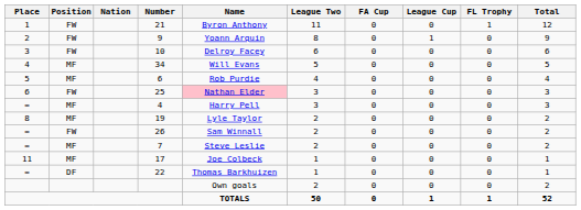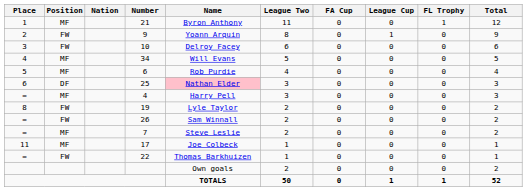21 | Position: FW -> MF
25 | Position: FW -> DF
19 | Position: MF -> FW
22 | Position: DF -> FW
